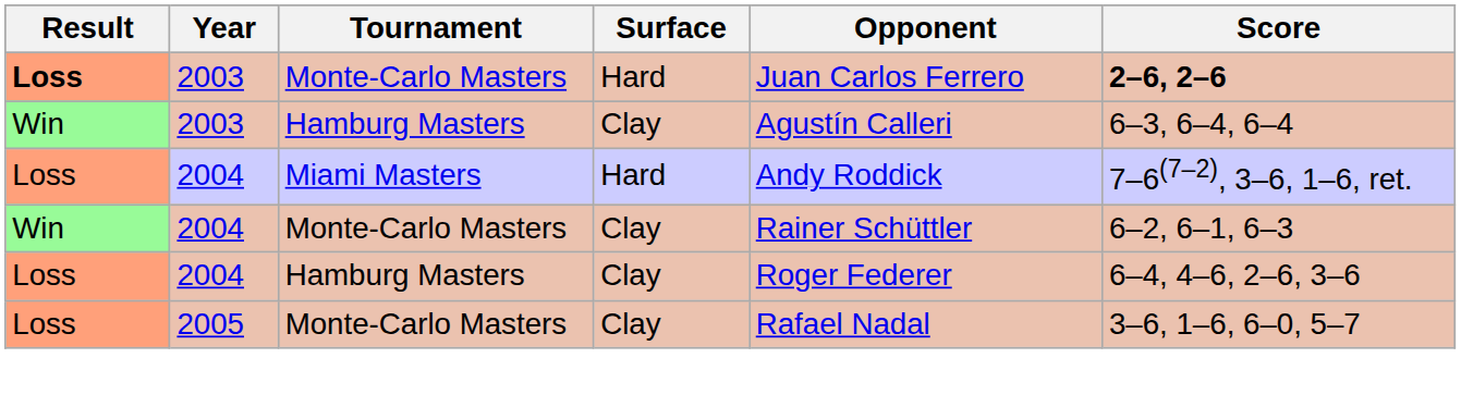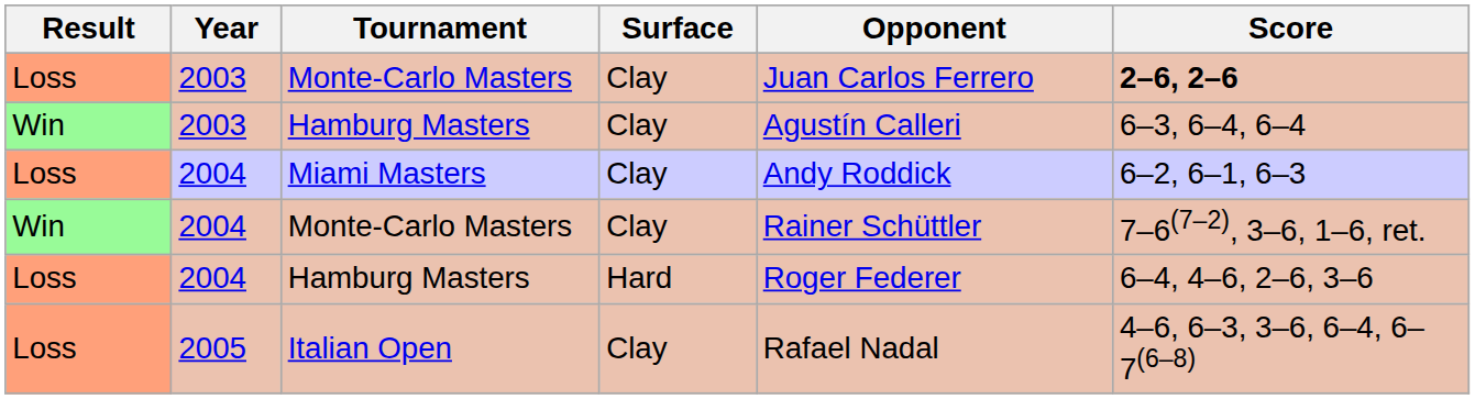2003 / Monte-Carlo Masters | Result: bold -> normal
2003 / Monte-Carlo Masters | Surface: Hard -> Clay
Miami Masters | Surface: Hard -> Clay
Miami Masters | Score: 7–6(7–2), 3–6, 1–6, ret. -> 6–2, 6–1, 6–3
2004 / Monte-Carlo Masters | Score: 6–2, 6–1, 6–3 -> 7–6(7–2), 3–6, 1–6, ret.
2004 / Hamburg Masters | Surface: Clay -> Hard
- row: Loss | 2005 | Monte-Carlo Masters | Clay | Rafael Nadal | 3–6, 1–6, 6–0, 5–7
+ row: Loss | 2005 | Italian Open | Clay | Rafael Nadal | 4–6, 6–3, 3–6, 6–4, 6–7(6–8)
